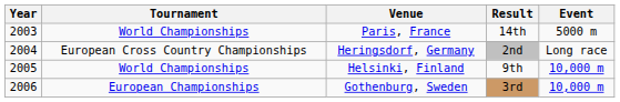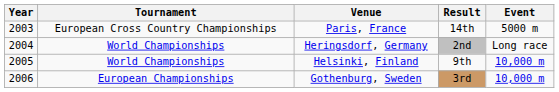Paris, France | Tournament: World Championships -> European Cross Country Championships
Heringsdorf, Germany | Tournament: European Cross Country Championships -> World Championships
